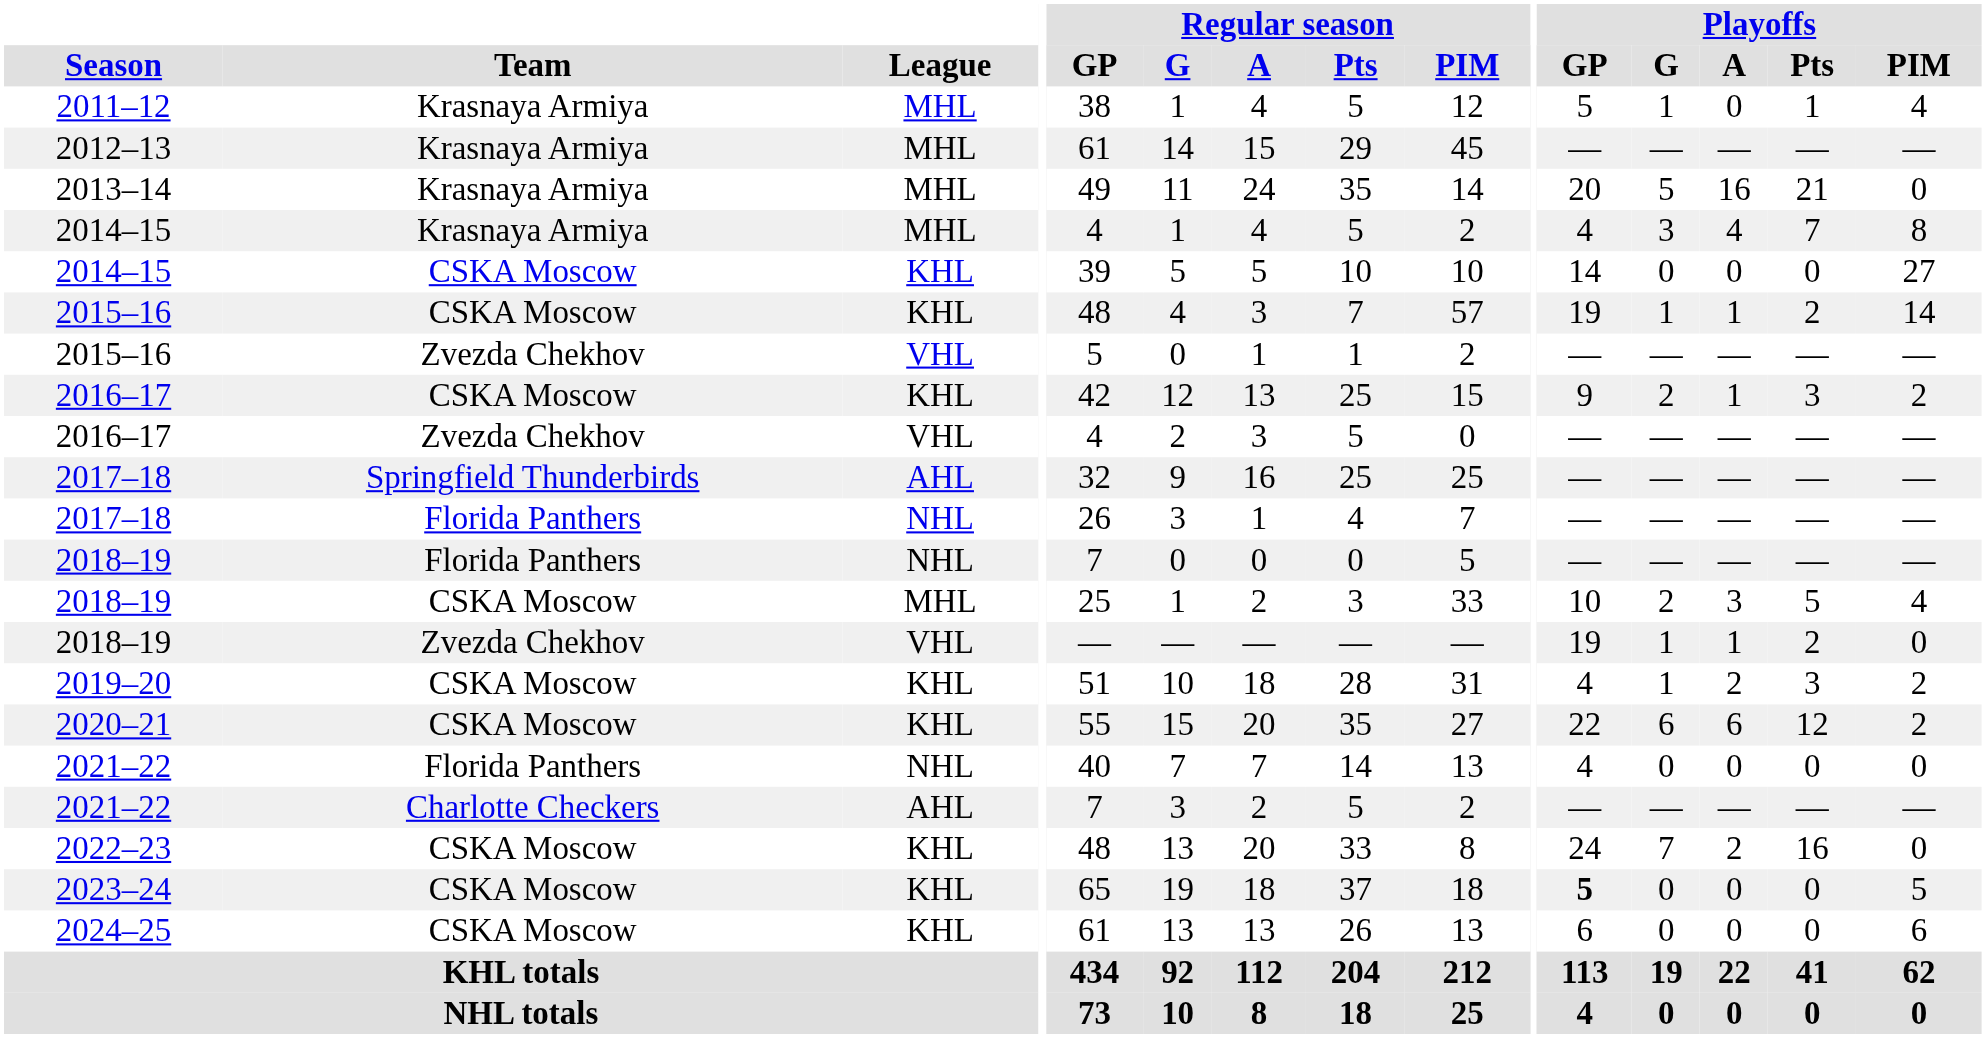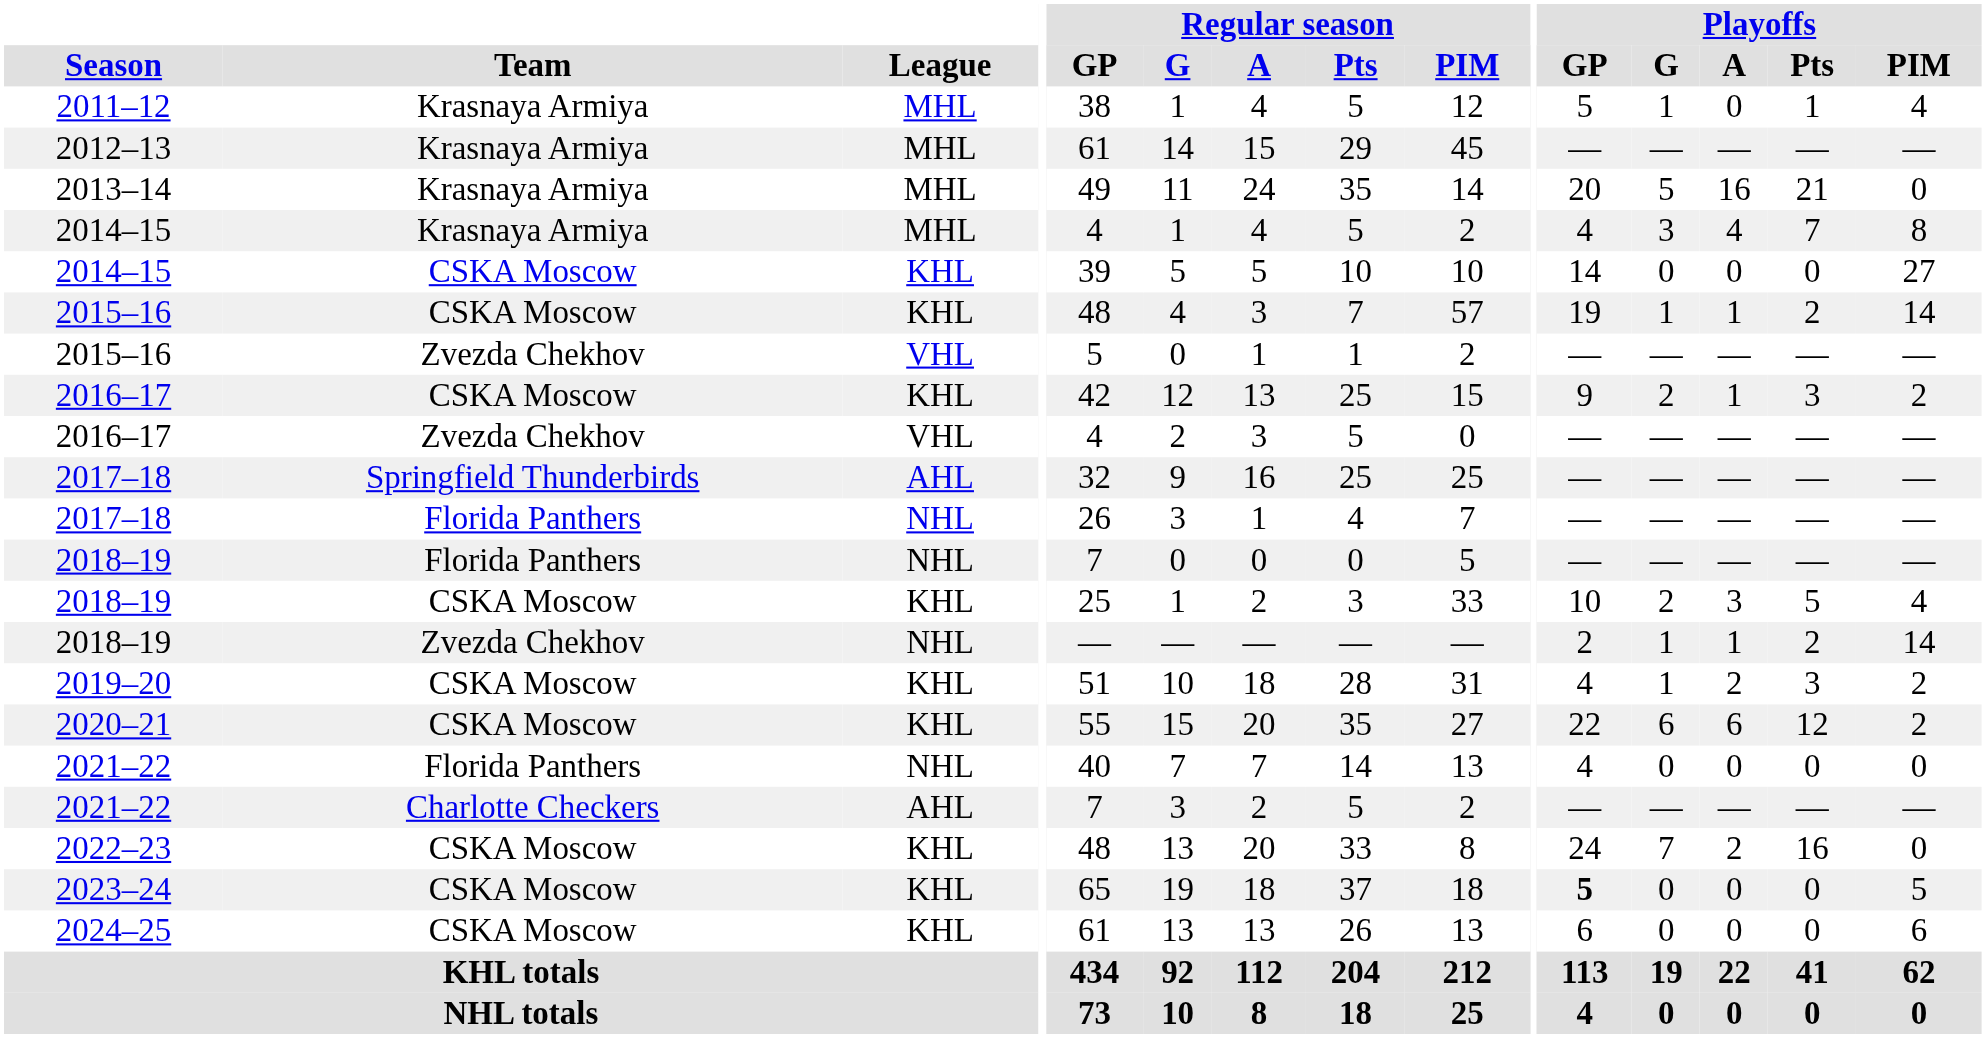2018–19 / CSKA Moscow | League: MHL -> KHL
2018–19 / Zvezda Chekhov | League: VHL -> NHL
2018–19 / Zvezda Chekhov | Playoffs / GP: 19 -> 2
2018–19 / Zvezda Chekhov | Playoffs / PIM: 0 -> 14
